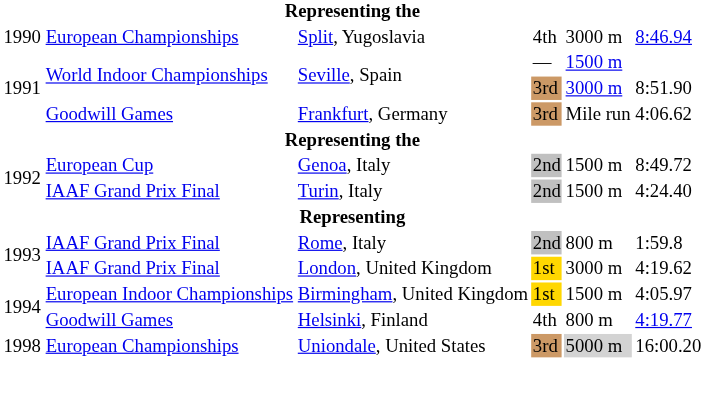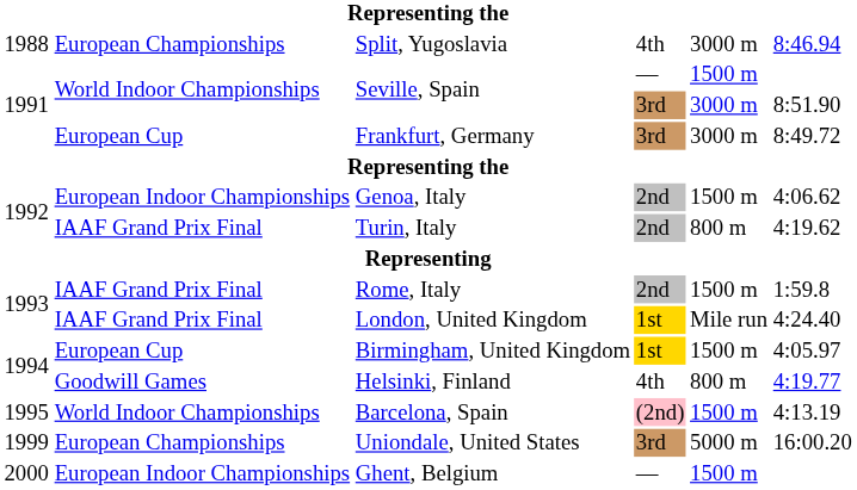Split, Yugoslavia | column 1: 1990 -> 1988
Frankfurt, Germany | column 2: Goodwill Games -> European Cup
Frankfurt, Germany | column 5: Mile run -> 3000 m
Frankfurt, Germany | column 6: 4:06.62 -> 8:49.72
Genoa, Italy | column 2: European Cup -> European Indoor Championships
Genoa, Italy | column 6: 8:49.72 -> 4:06.62
Turin, Italy | column 5: 1500 m -> 800 m
Turin, Italy | column 6: 4:24.40 -> 4:19.62
Rome, Italy | column 5: 800 m -> 1500 m
London, United Kingdom | column 5: 3000 m -> Mile run
London, United Kingdom | column 6: 4:19.62 -> 4:24.40
Birmingham, United Kingdom | column 2: European Indoor Championships -> European Cup
+ row: 1995 | World Indoor Championships | Barcelona, Spain | (2nd) | 1500 m | 4:13.19
Uniondale, United States | column 1: 1998 -> 1999
Uniondale, United States | column 5: lightgrey background -> no background
+ row: 2000 | European Indoor Championships | Ghent, Belgium | — | 1500 m
